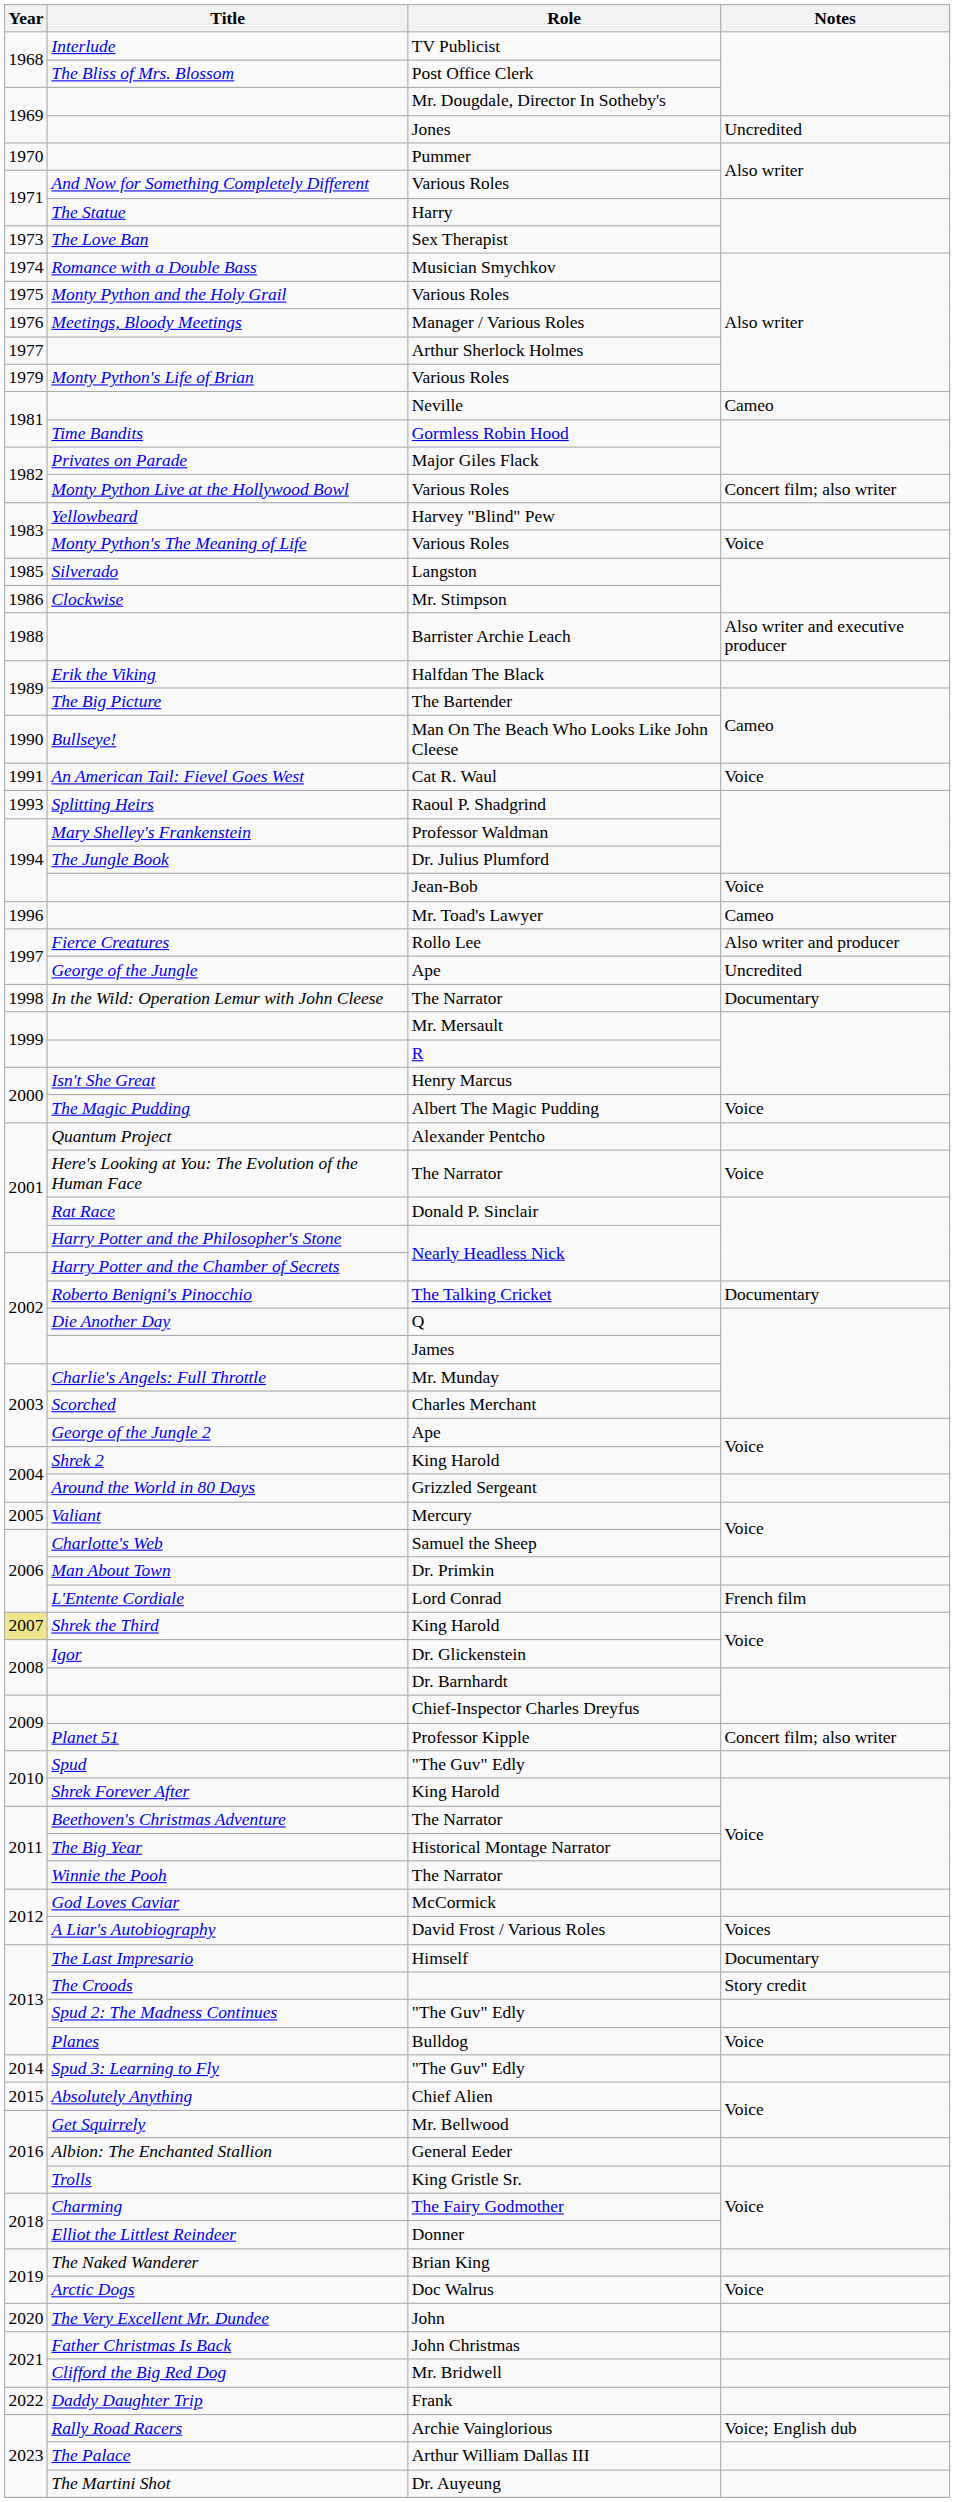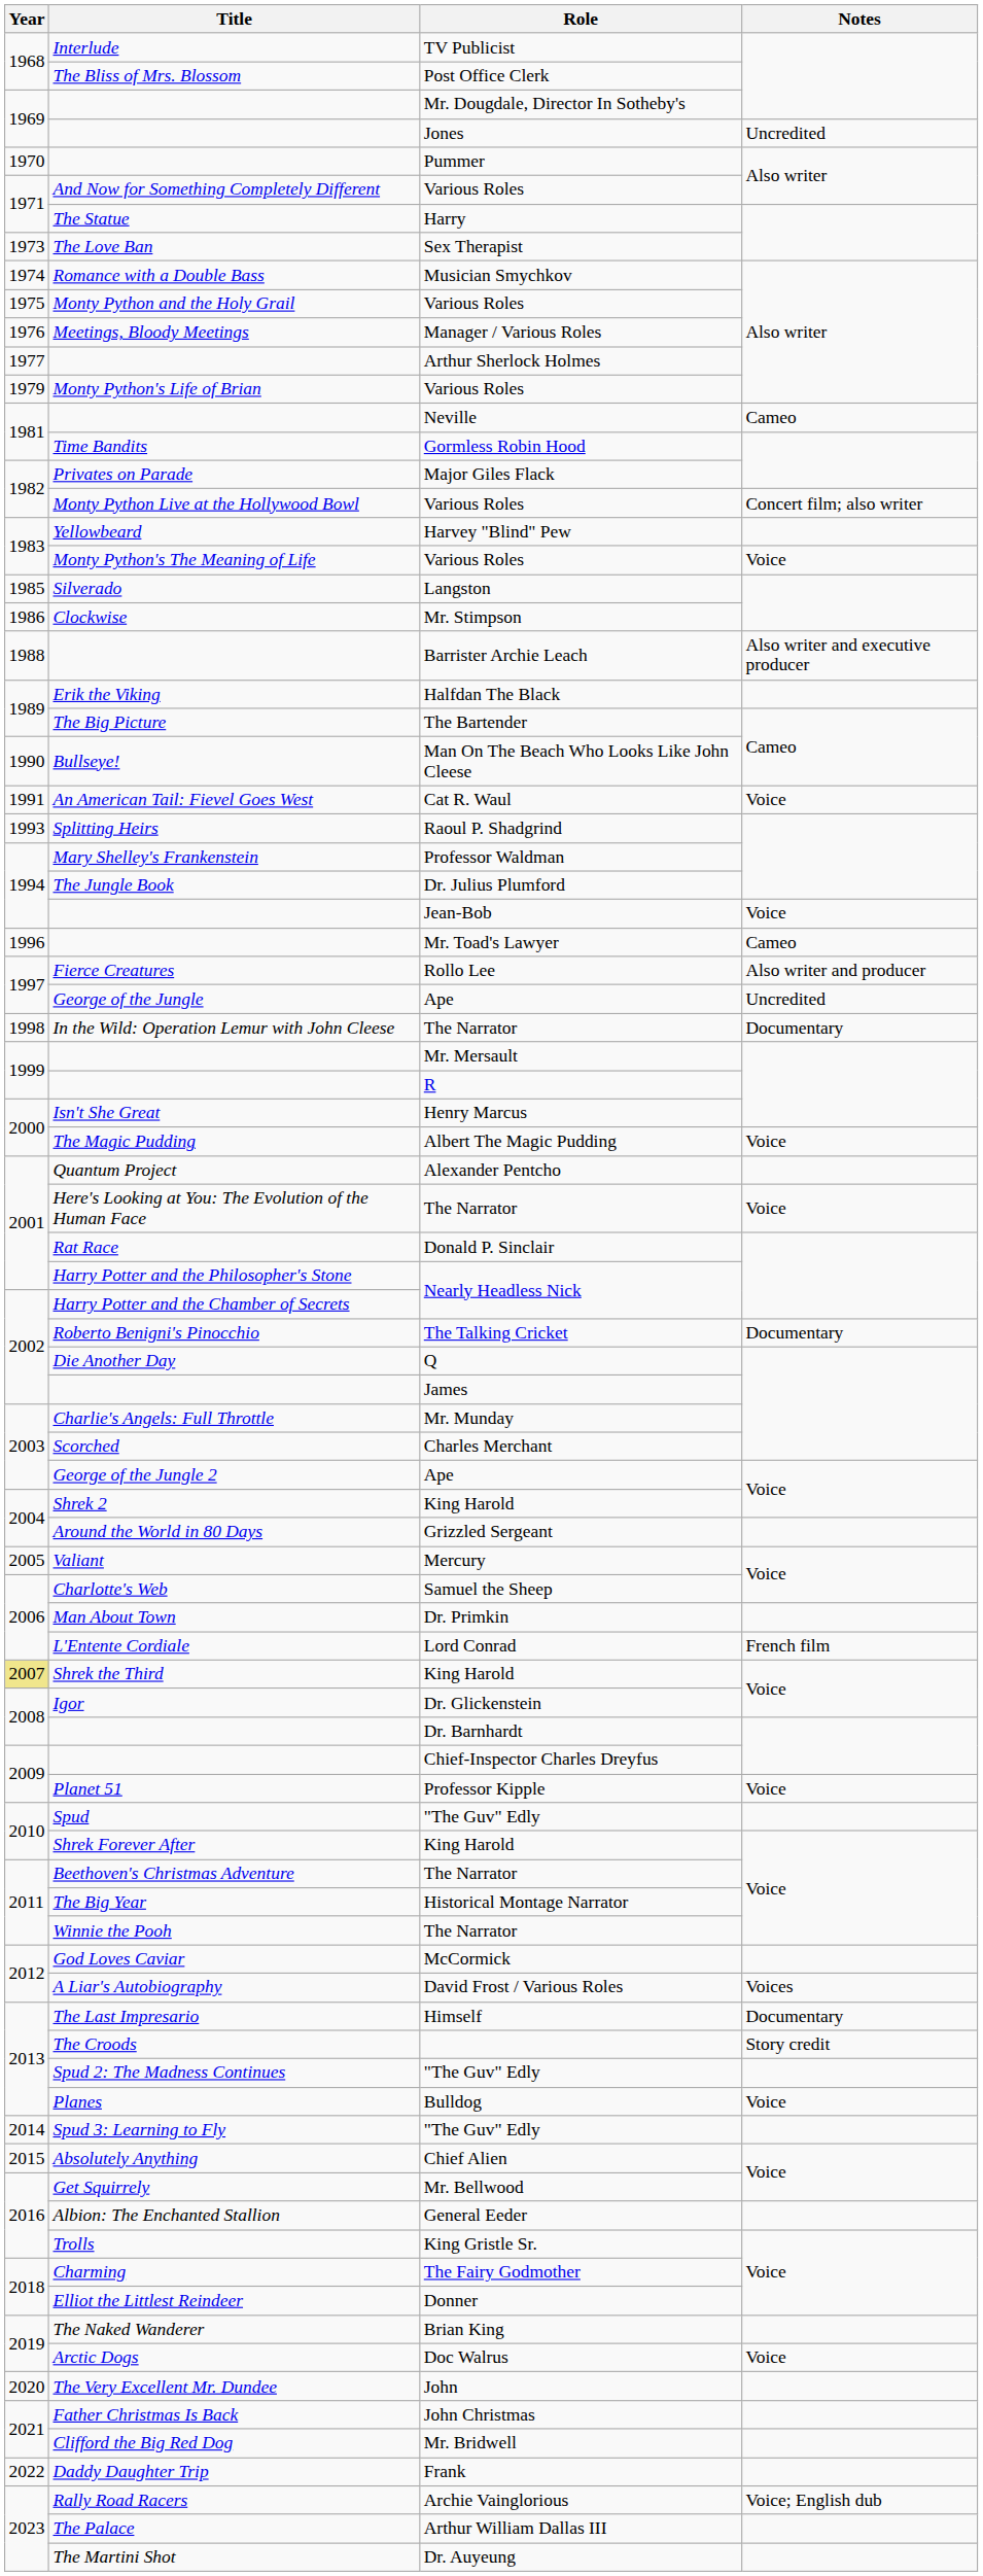Planet 51 | Notes: Concert film; also writer -> Voice
